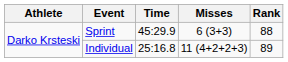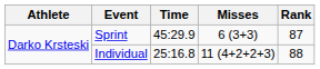Sprint | Rank: 88 -> 87
Individual | Rank: 89 -> 88
